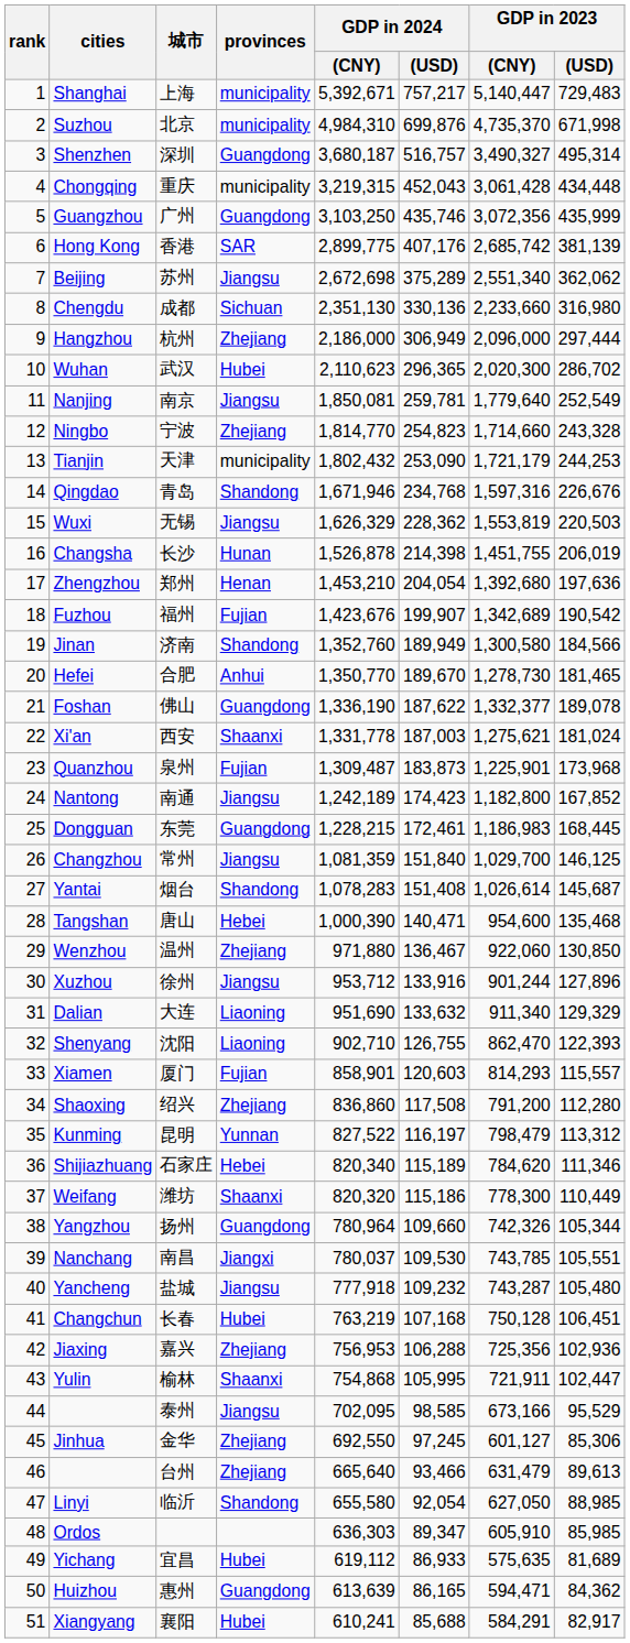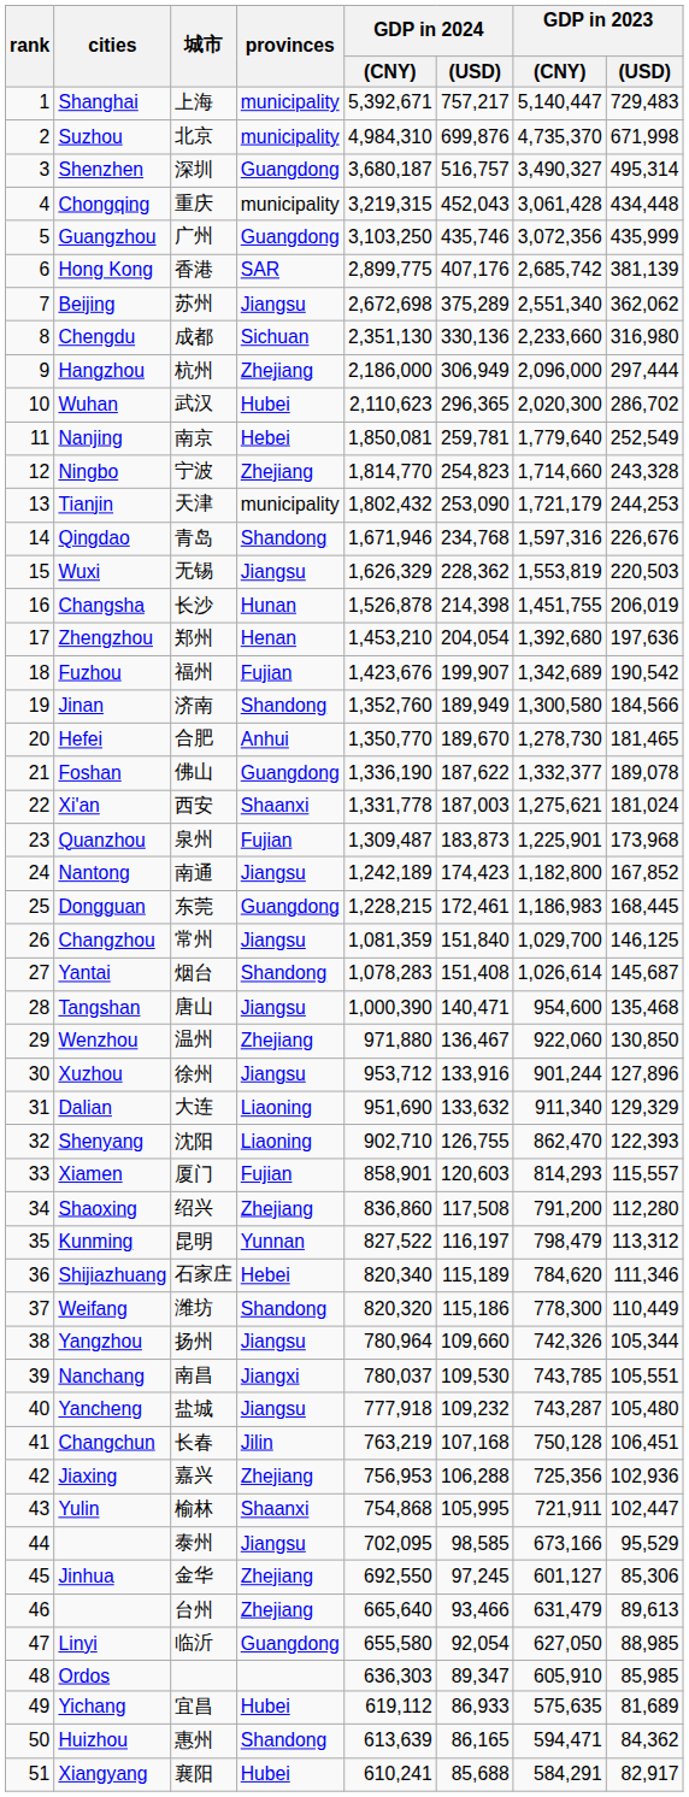南京 | provinces: Jiangsu -> Hebei
唐山 | provinces: Hebei -> Jiangsu
潍坊 | provinces: Shaanxi -> Shandong
扬州 | provinces: Guangdong -> Jiangsu
长春 | provinces: Hubei -> Jilin
临沂 | provinces: Shandong -> Guangdong
惠州 | provinces: Guangdong -> Shandong
